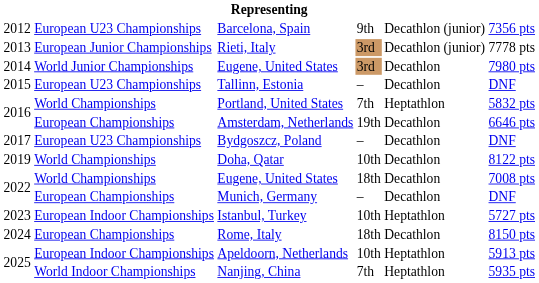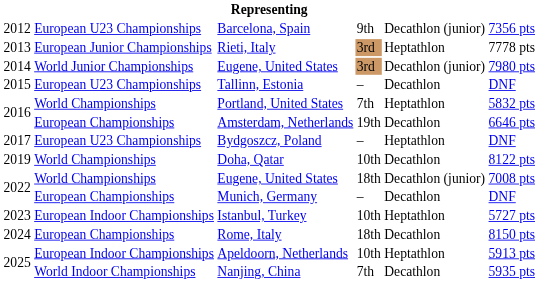Rieti, Italy | column 5: Decathlon (junior) -> Heptathlon
2014 / Eugene, United States | column 5: Decathlon -> Decathlon (junior)
Bydgoszcz, Poland | column 5: Decathlon -> Heptathlon
2022 / Eugene, United States | column 5: Decathlon -> Decathlon (junior)
Nanjing, China | column 5: Heptathlon -> Decathlon
